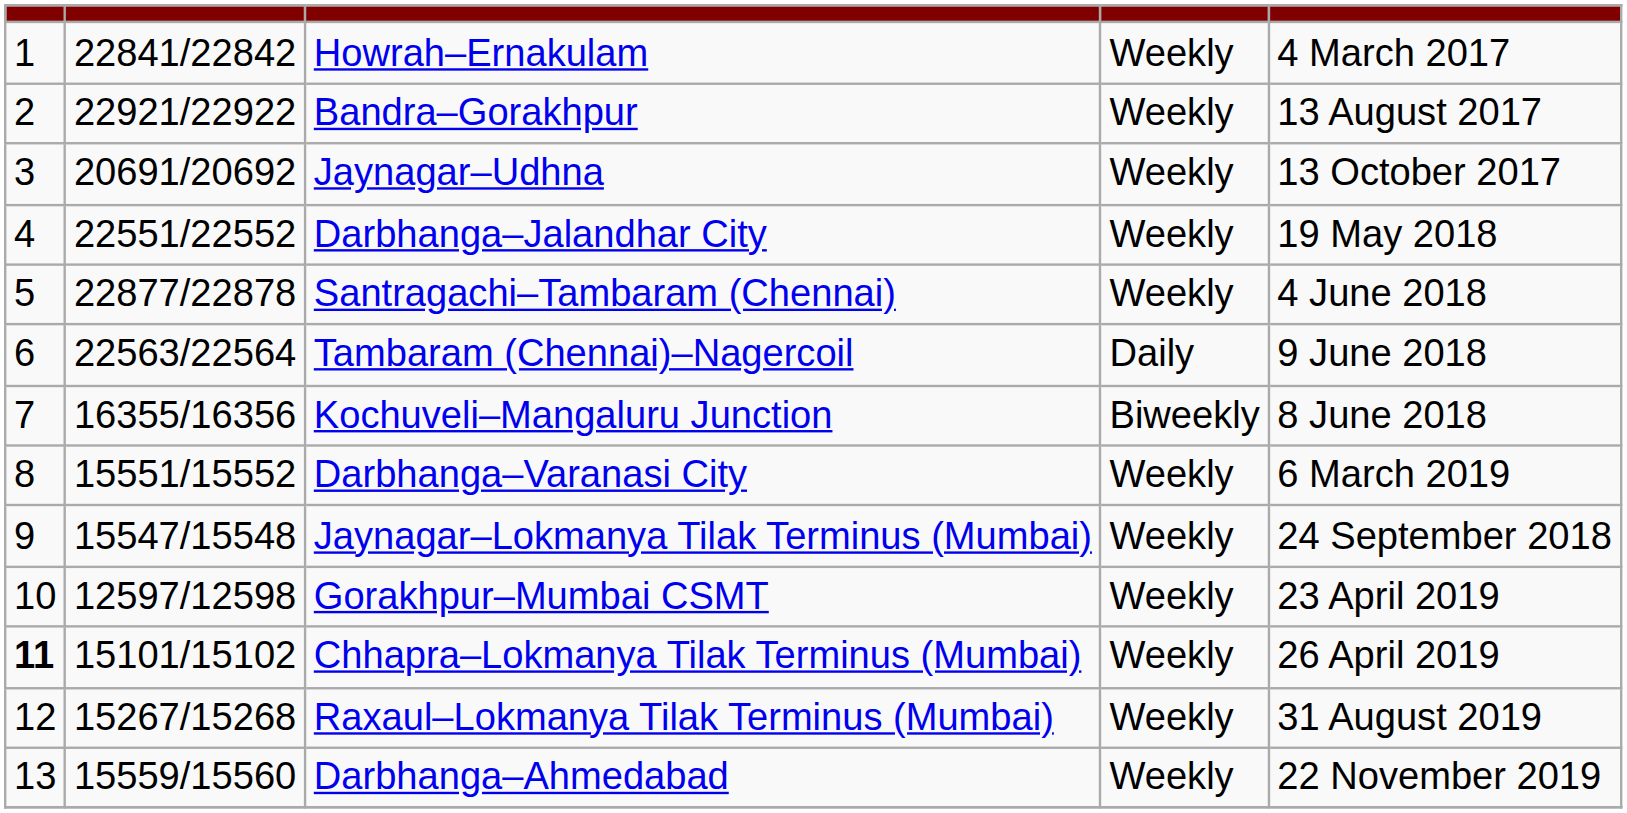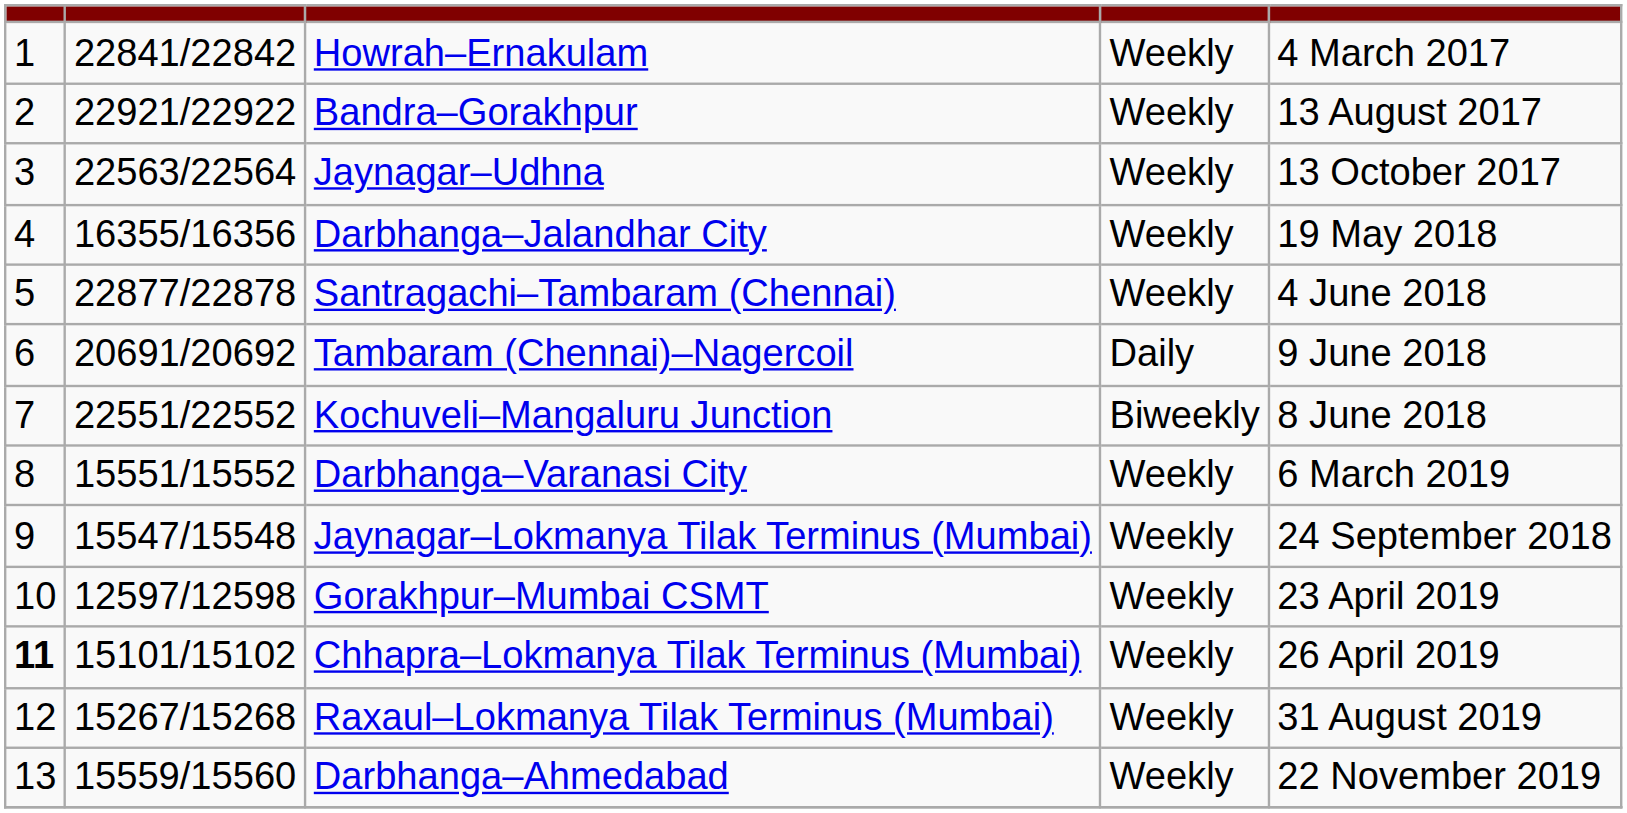Jaynagar–Udhna | column 2: 20691/20692 -> 22563/22564
Darbhanga–Jalandhar City | column 2: 22551/22552 -> 16355/16356
Tambaram (Chennai)–Nagercoil | column 2: 22563/22564 -> 20691/20692
Kochuveli–Mangaluru Junction | column 2: 16355/16356 -> 22551/22552
